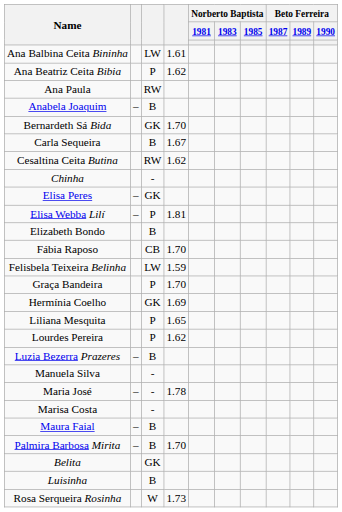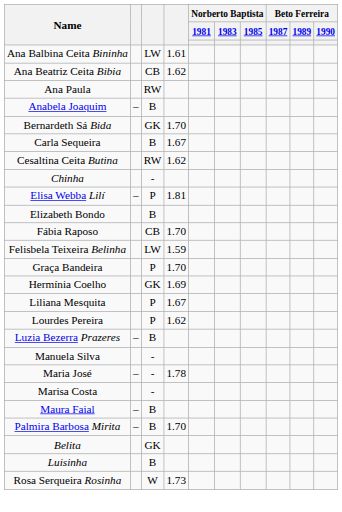Ana Beatriz Ceita Bibia | column 3: P -> CB
- row: Elisa Peres | – | GK
Liliana Mesquita | column 4: 1.65 -> 1.67
